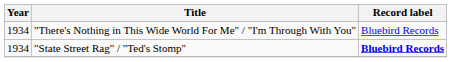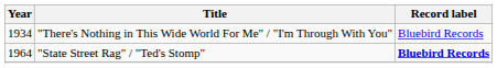"State Street Rag" / "Ted's Stomp" | Year: 1934 -> 1964
